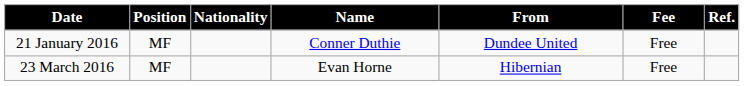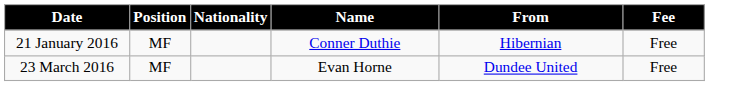- column: Ref.
21 January 2016 | From: Dundee United -> Hibernian
23 March 2016 | From: Hibernian -> Dundee United
